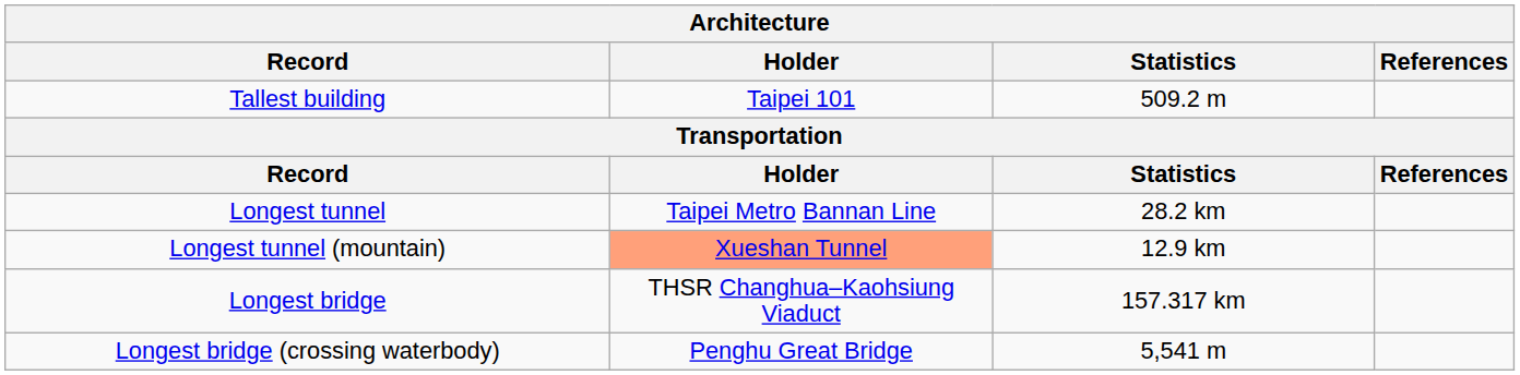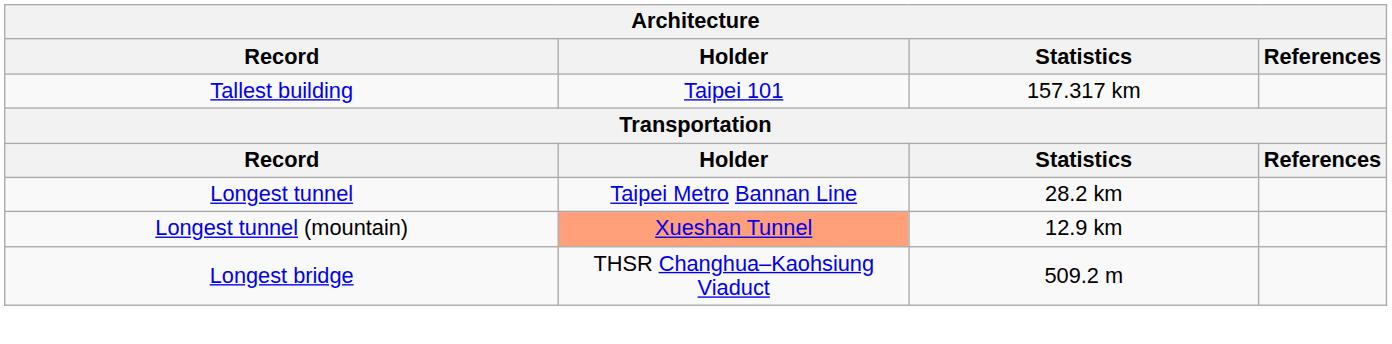Tallest building | Statistics: 509.2 m -> 157.317 km
Longest bridge | Statistics: 157.317 km -> 509.2 m
- row: Longest bridge (crossing waterbody) | Penghu Great Bridge | 5,541 m
